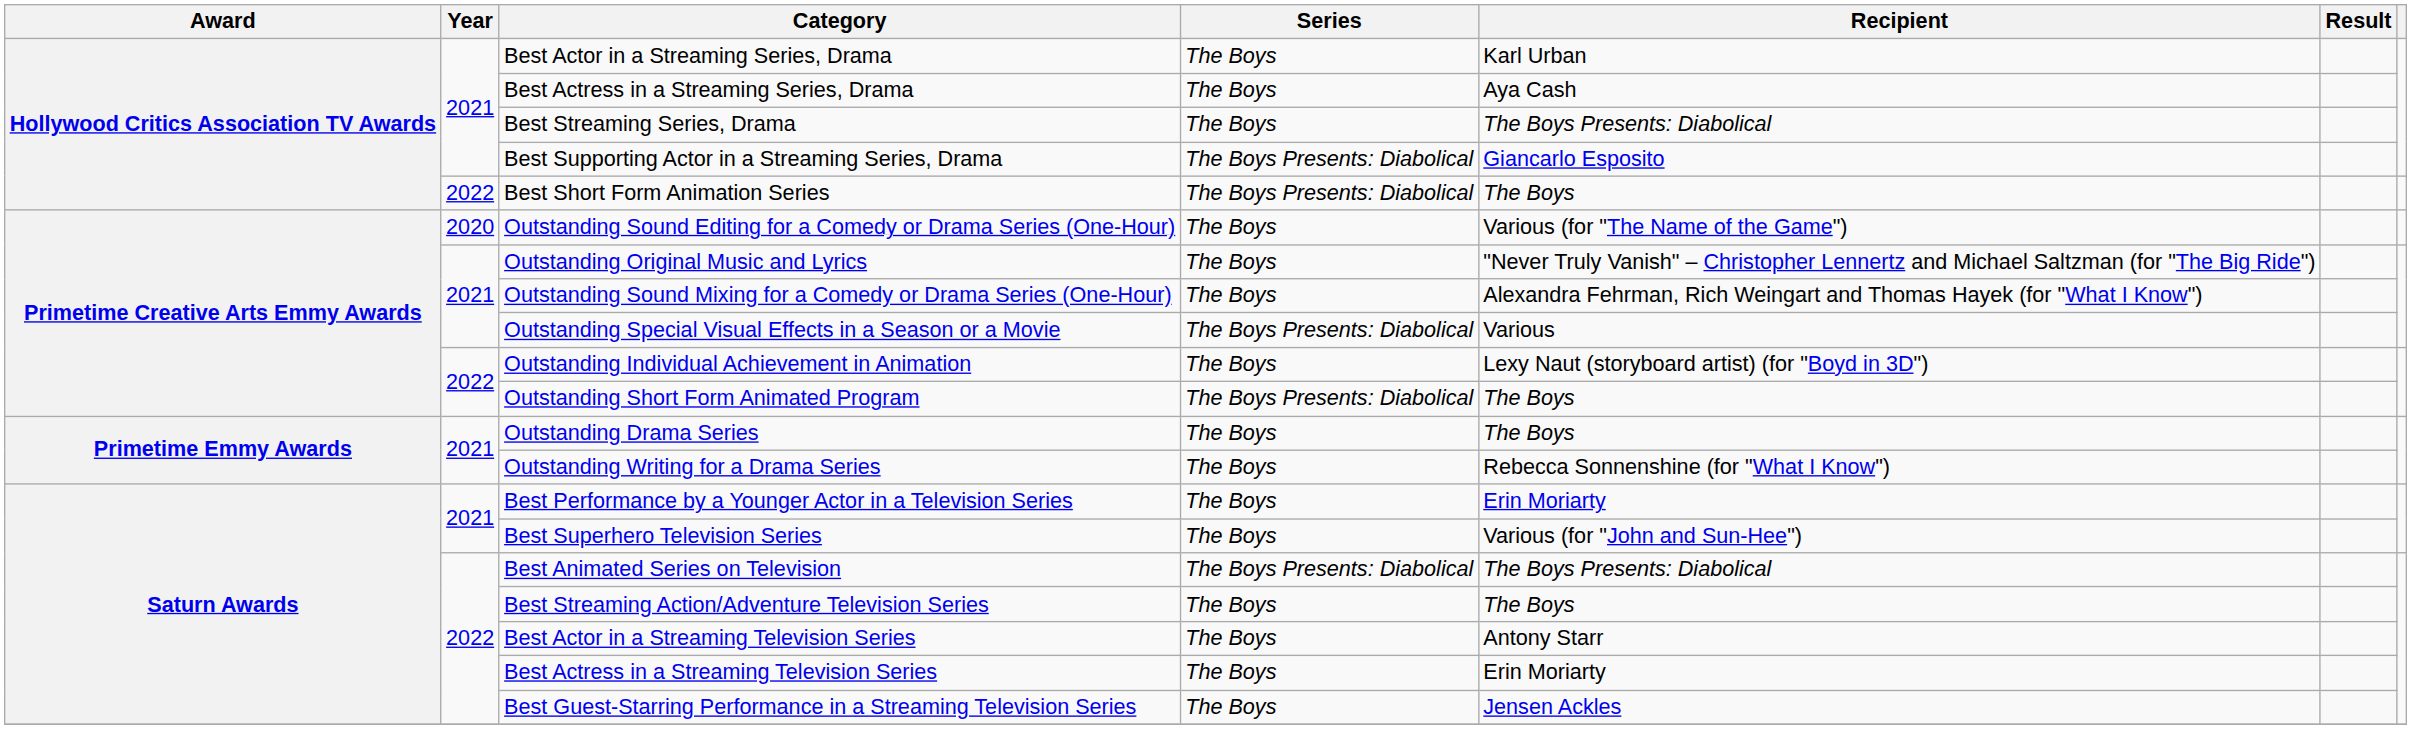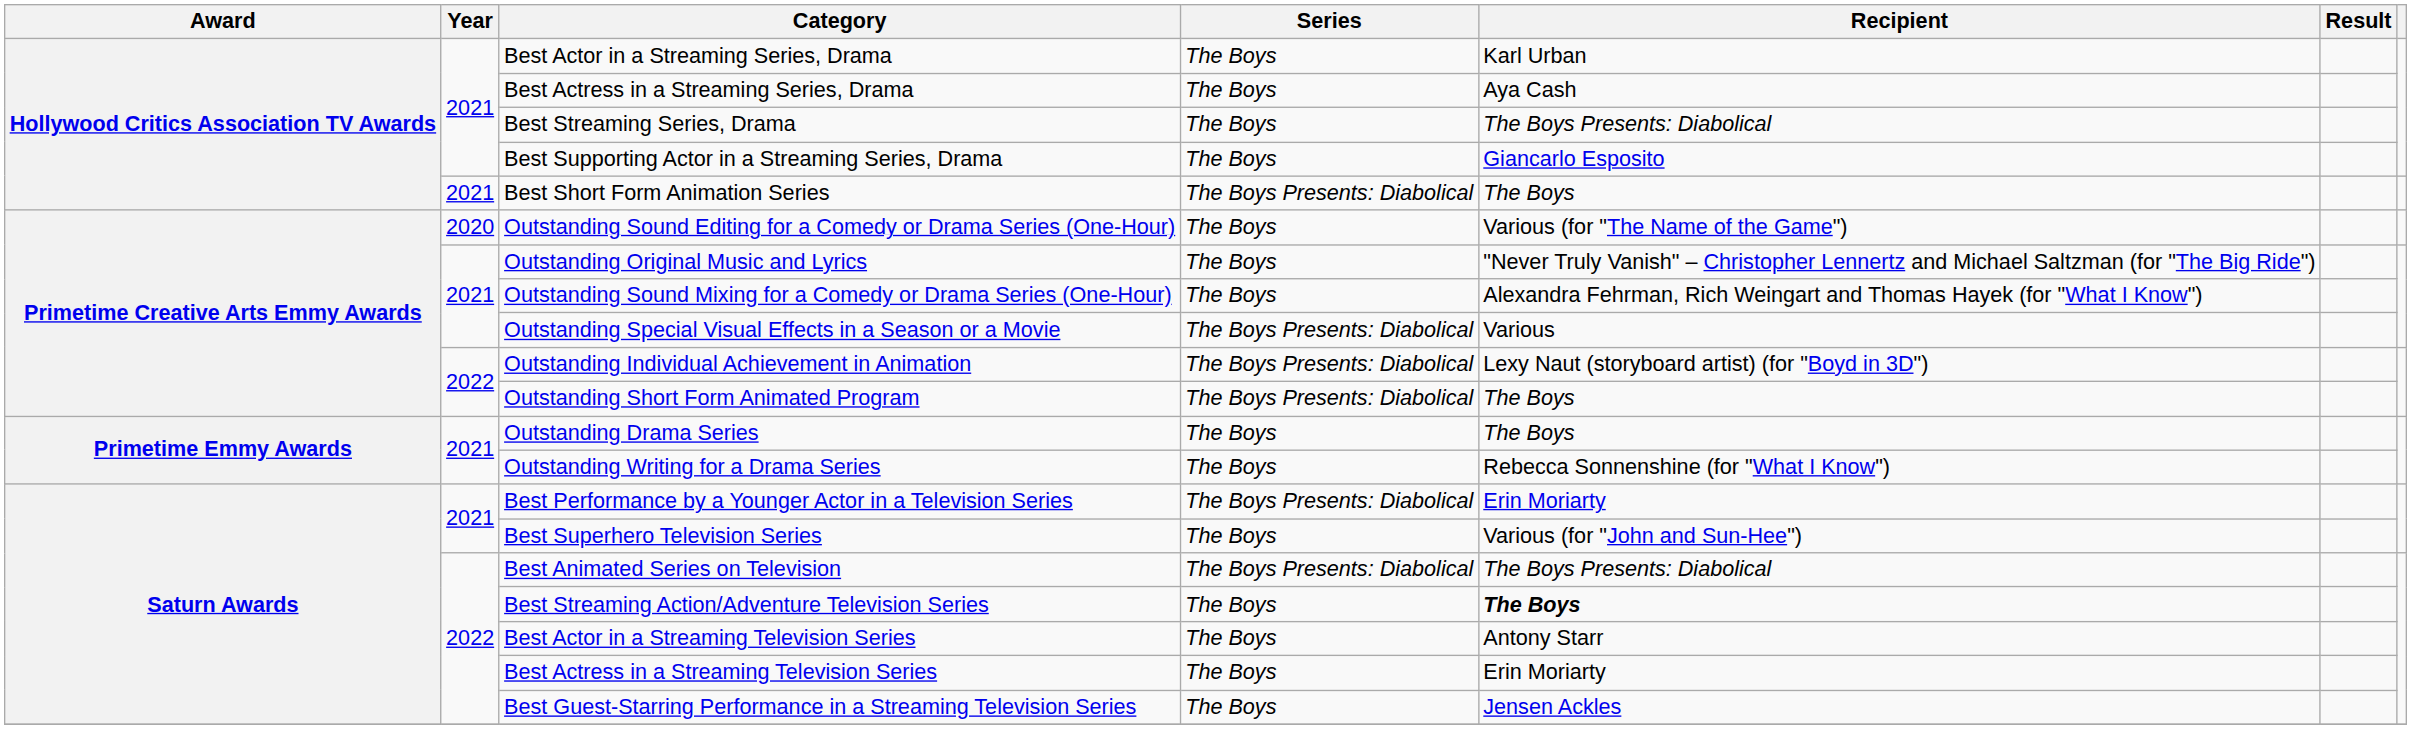Best Supporting Actor in a Streaming Series, Drama | Series: The Boys Presents: Diabolical -> The Boys
Best Short Form Animation Series | Year: 2022 -> 2021
Outstanding Individual Achievement in Animation | Series: The Boys -> The Boys Presents: Diabolical
Best Performance by a Younger Actor in a Television Series | Series: The Boys -> The Boys Presents: Diabolical
Best Streaming Action/Adventure Television Series | Recipient: normal -> bold
